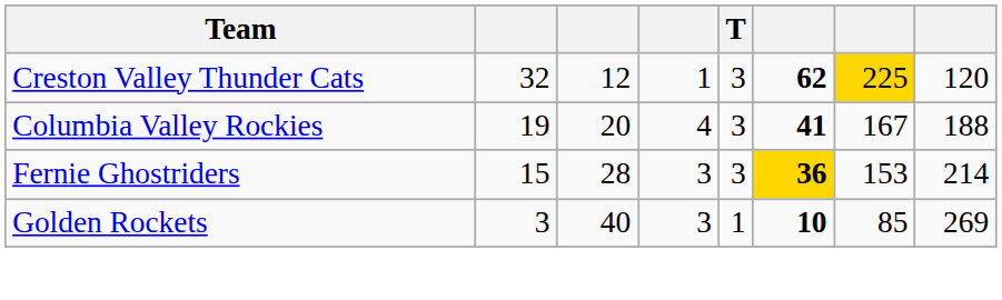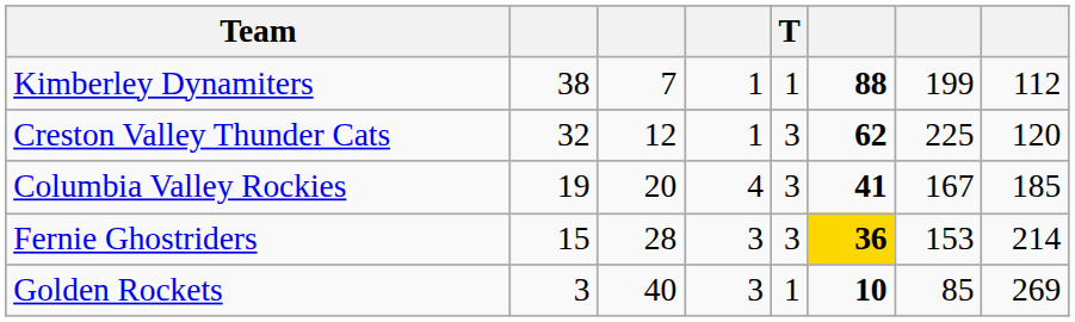+ row: Kimberley Dynamiters | 38 | 7 | 1 | 1 | 88 | 199 | 112
Creston Valley Thunder Cats | column 7: gold background -> no background
Columbia Valley Rockies | column 8: 188 -> 185
